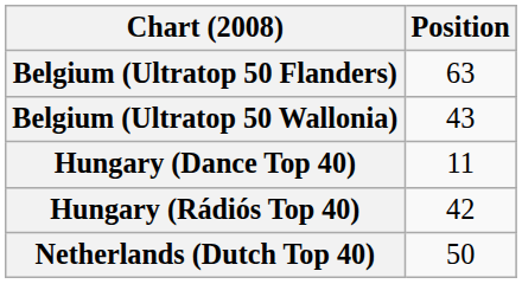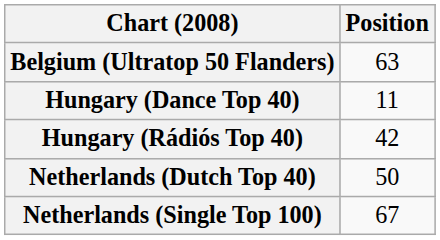- row: Belgium (Ultratop 50 Wallonia) | 43
+ row: Netherlands (Single Top 100) | 67
